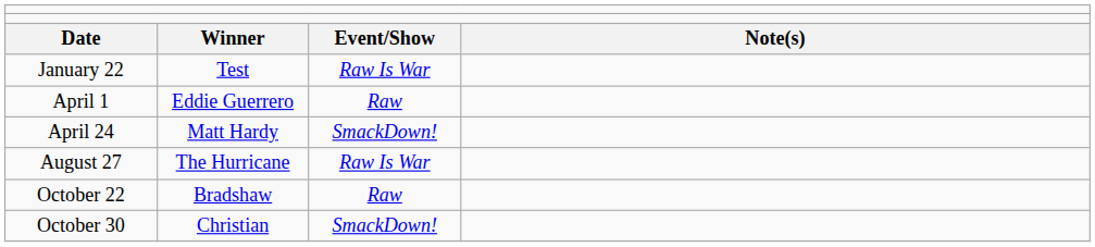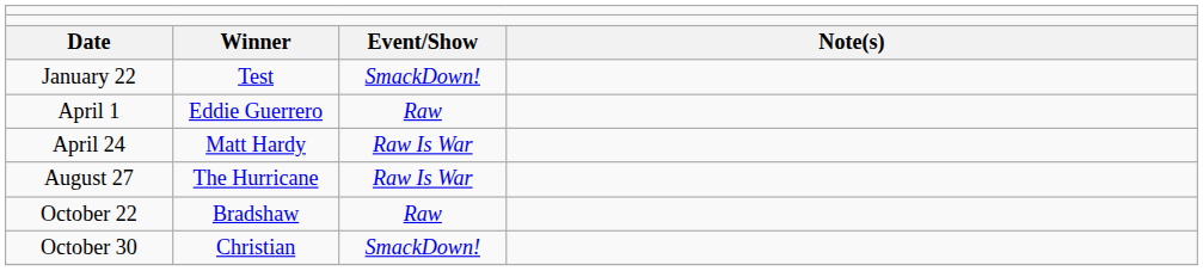January 22 | column 3: Raw Is War -> SmackDown!
April 24 | column 3: SmackDown! -> Raw Is War
